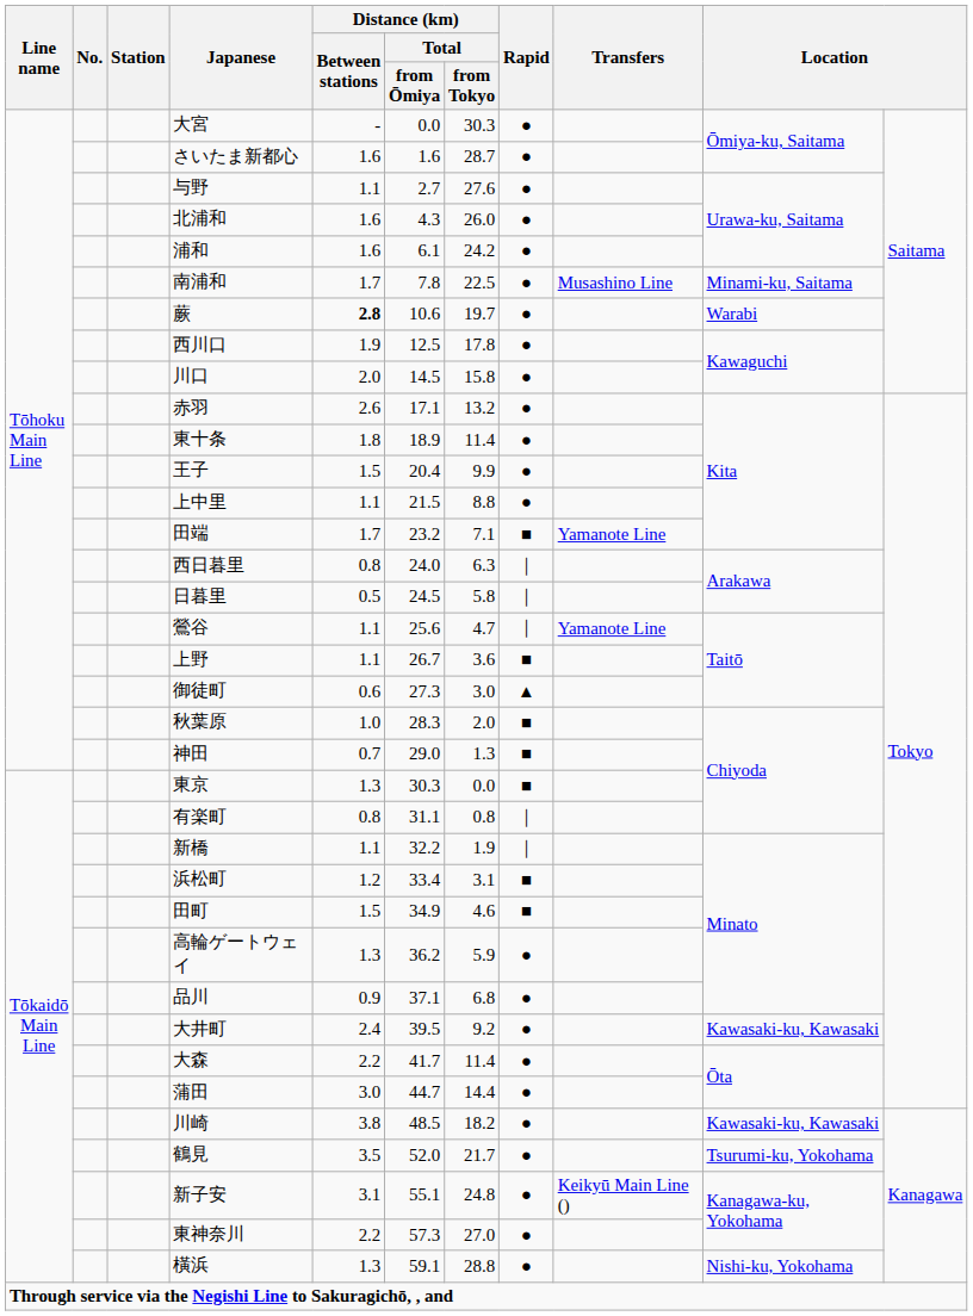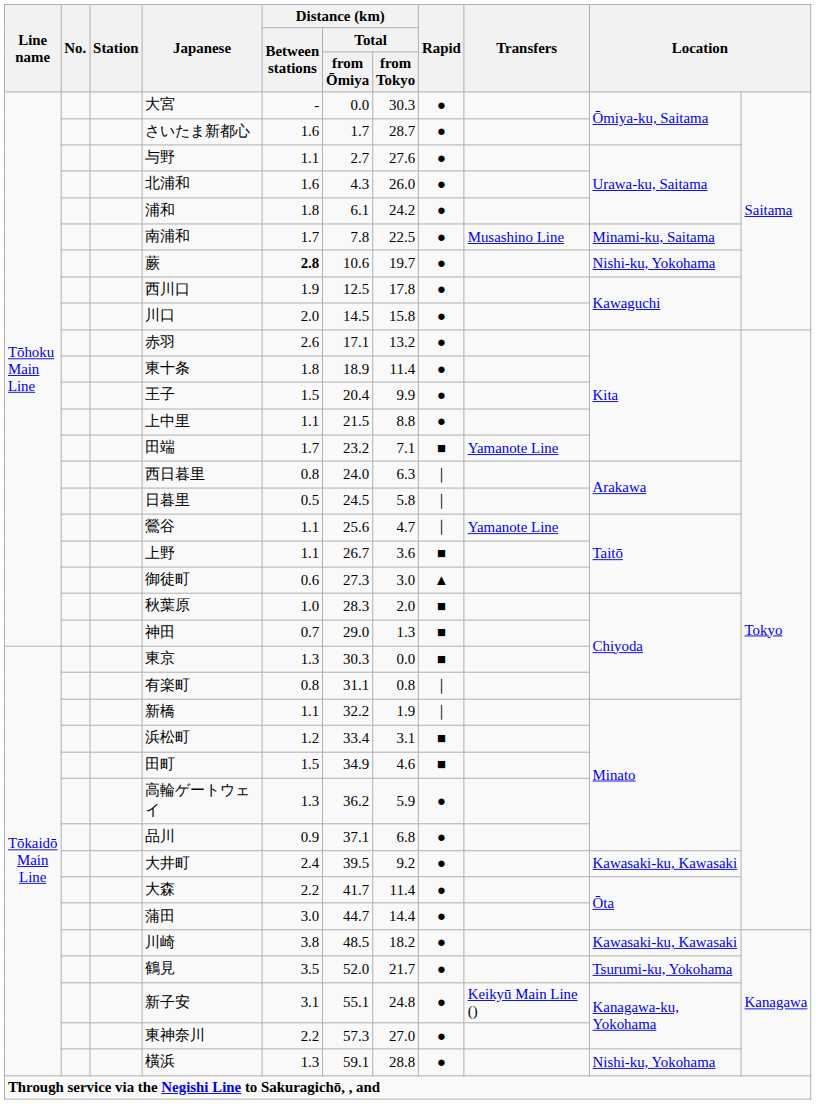さいたま新都心 | Distance (km) / Total / from Ōmiya: 1.6 -> 1.7
浦和 | Distance (km) / Between stations: 1.6 -> 1.8
蕨 | column 10: Warabi -> Nishi-ku, Yokohama
